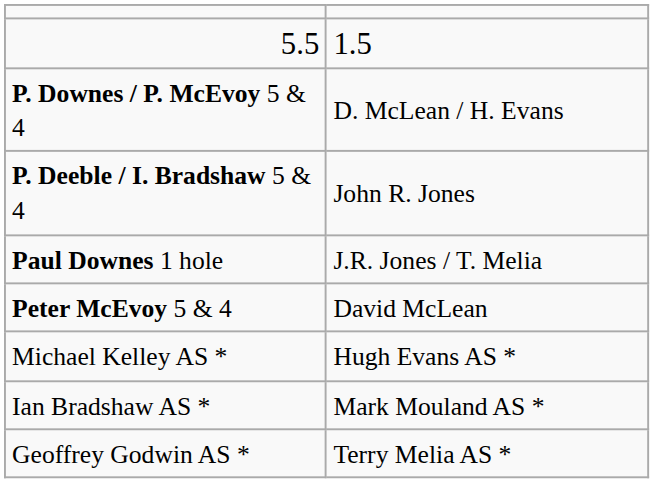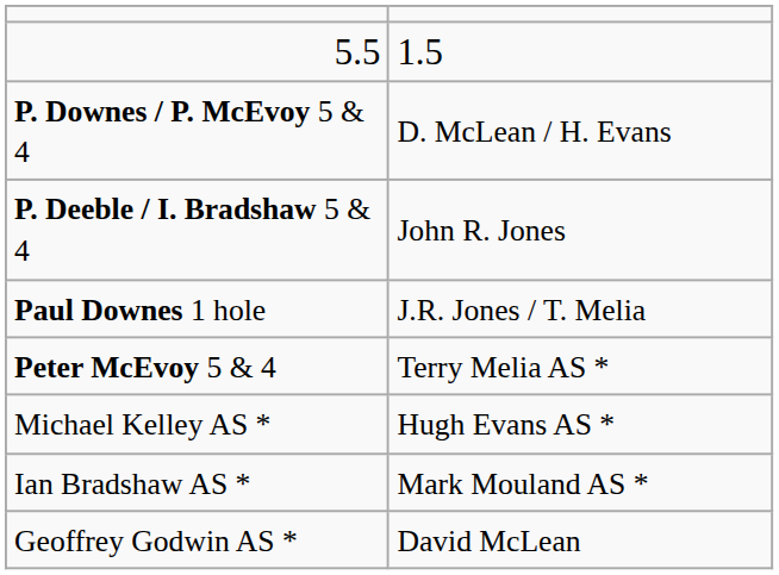Peter McEvoy 5 & 4 | column 2: David McLean -> Terry Melia AS *
Geoffrey Godwin AS * | column 2: Terry Melia AS * -> David McLean
